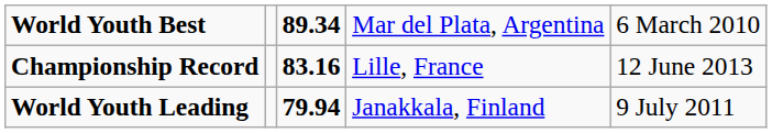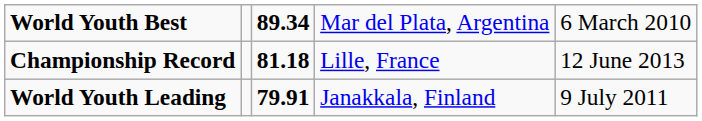Championship Record | column 3: 83.16 -> 81.18
World Youth Leading | column 3: 79.94 -> 79.91
